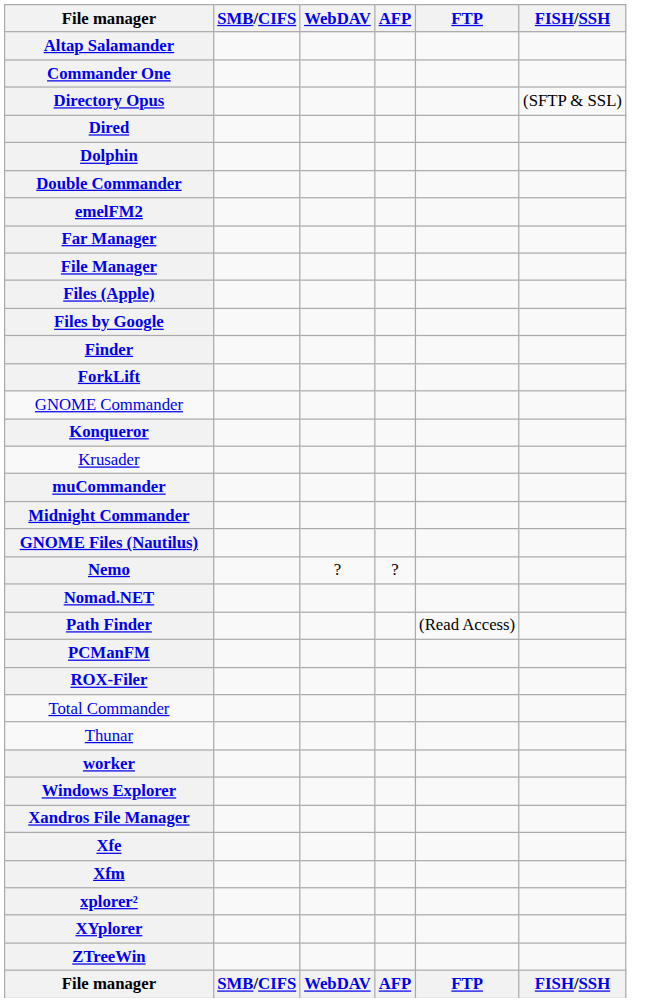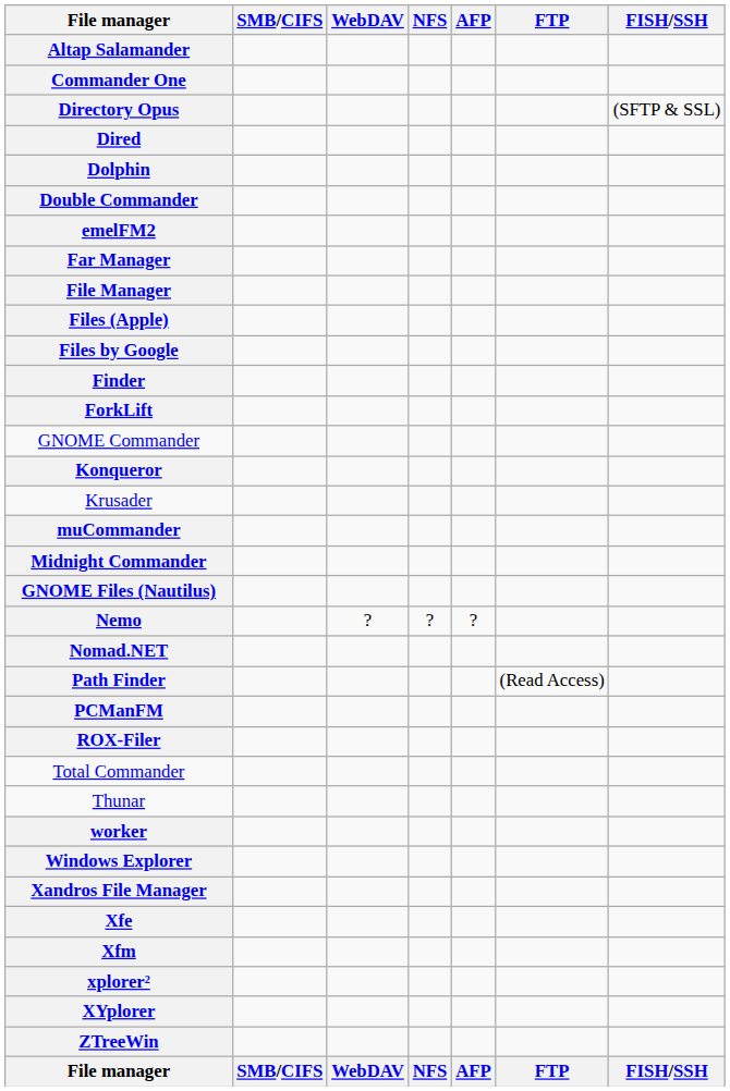+ column: NFS | ? | NFS
